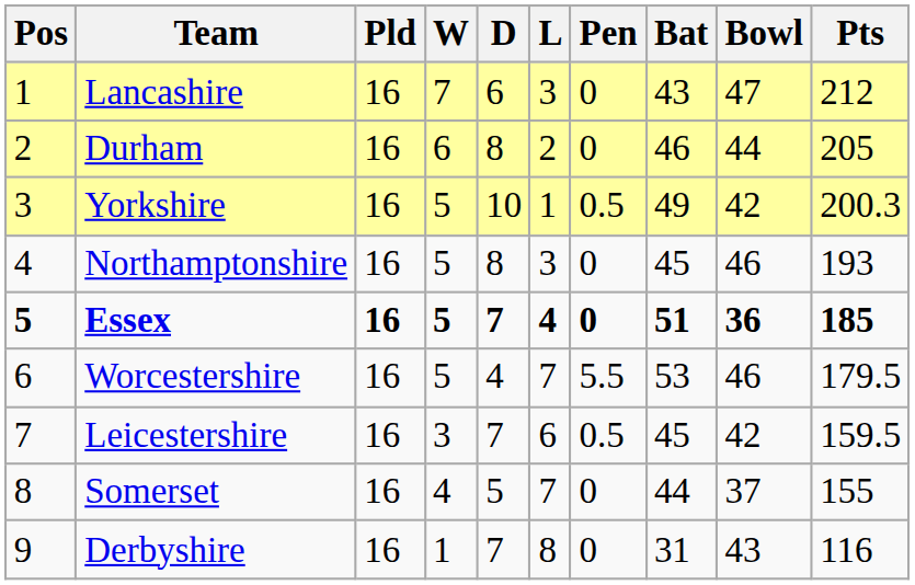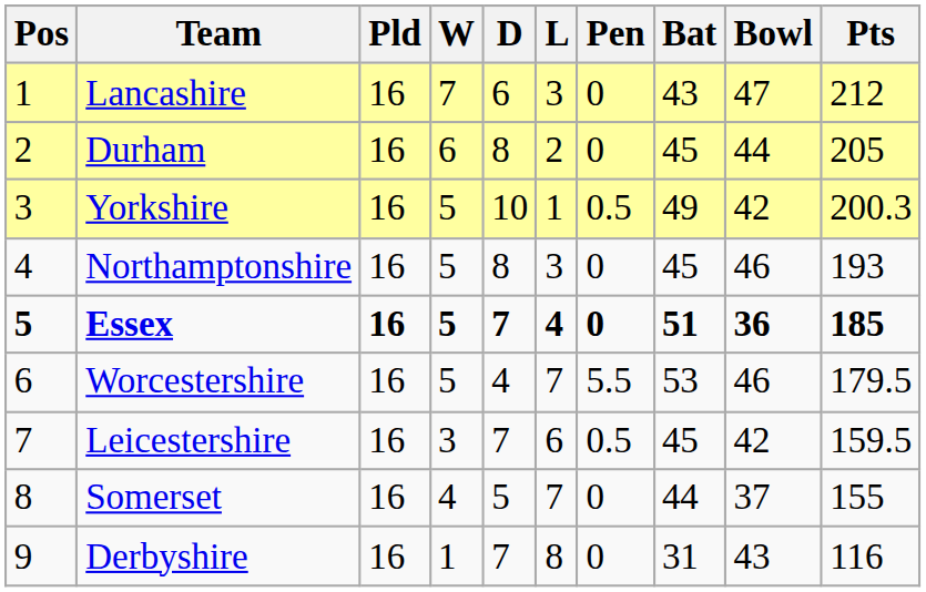Durham | Bat: 46 -> 45
